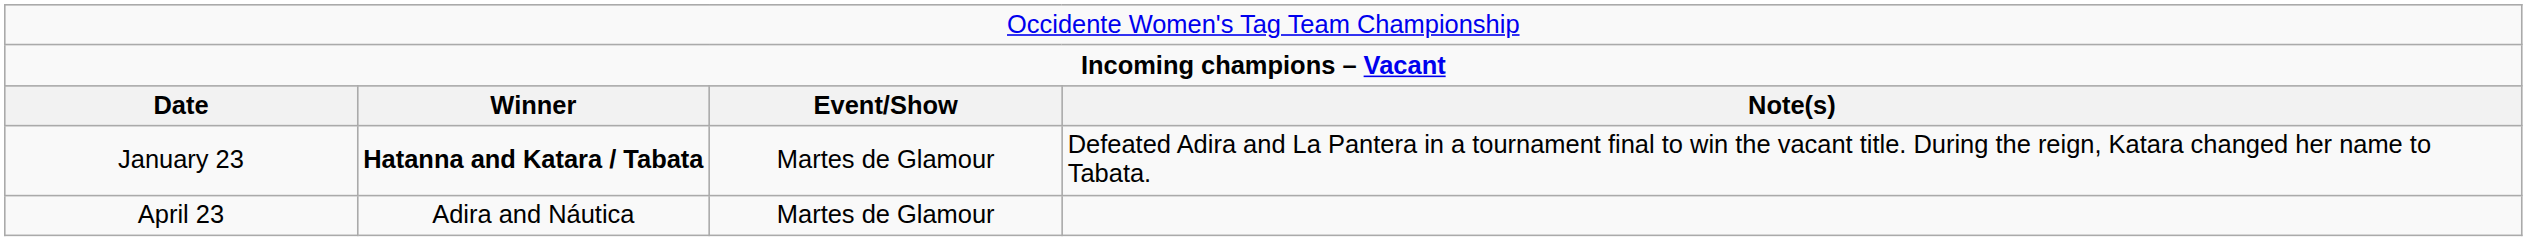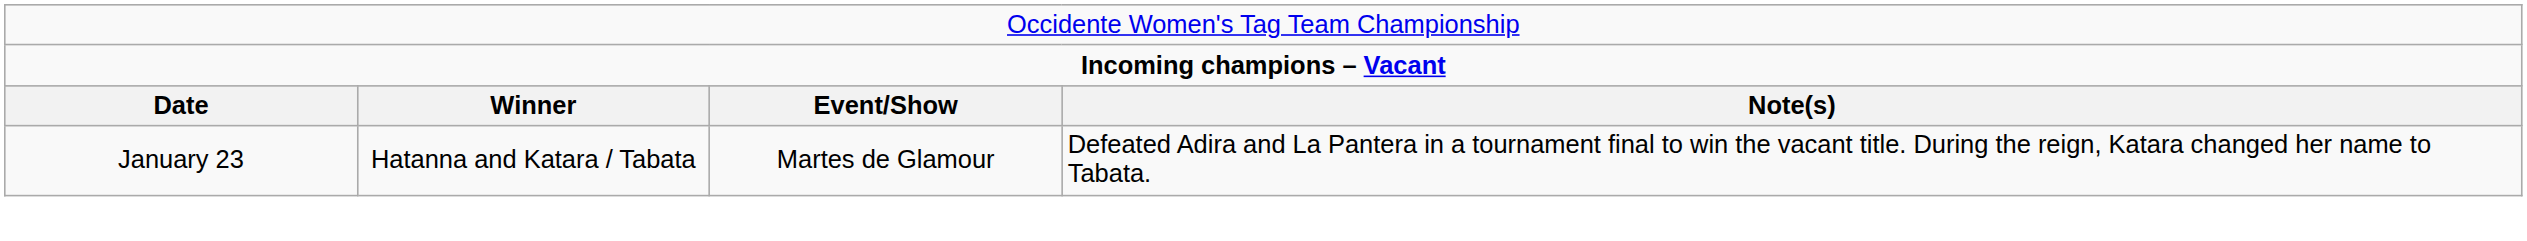January 23 | column 2: bold -> normal
- row: April 23 | Adira and Náutica | Martes de Glamour
